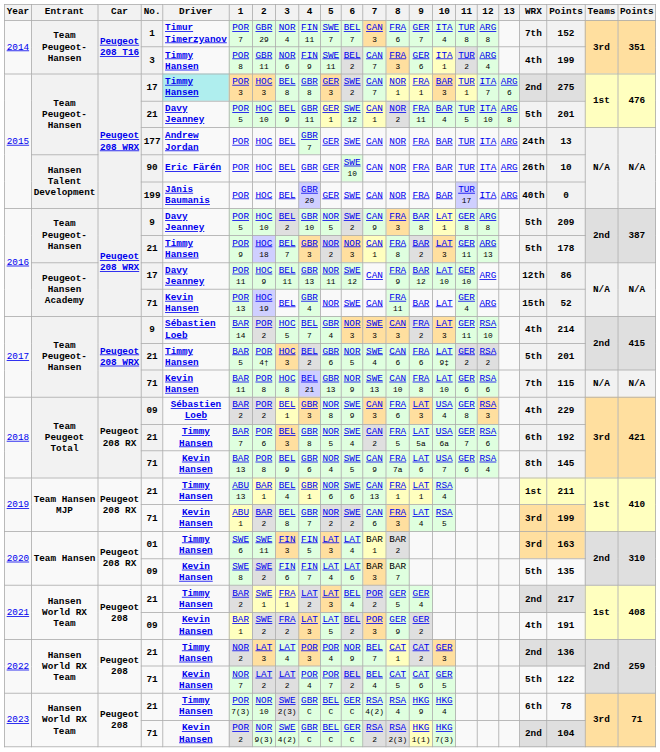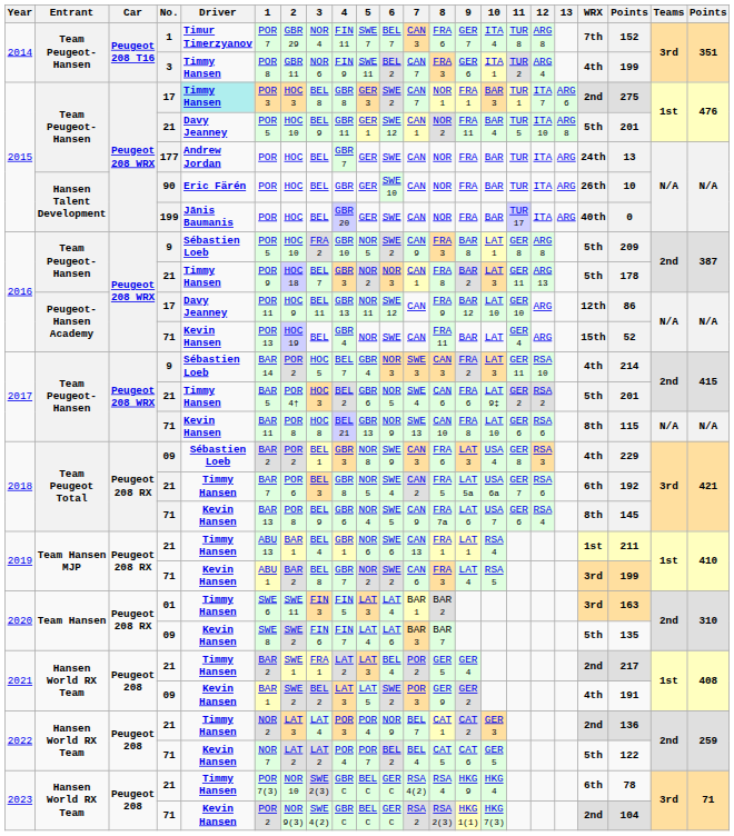2016 / 9 | Driver: Davy Jeanney -> Sébastien Loeb
2016 / 9 | 3: BEL 2 -> FRA 2
2017 / 71 | WRX: 7th -> 8th
2021 / 09 | 3: FRA 2 -> BEL 2
2021 / 09 | 6: BEL 2 -> SWE 2
